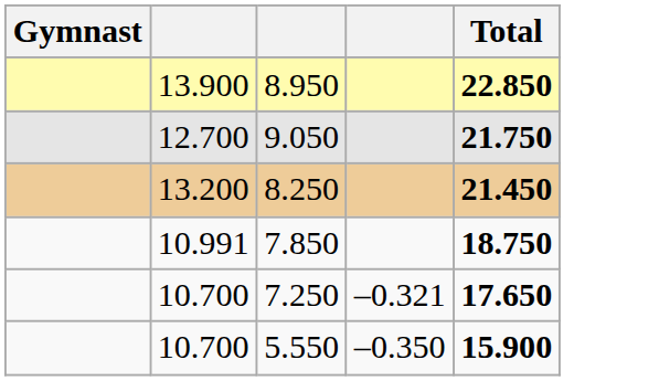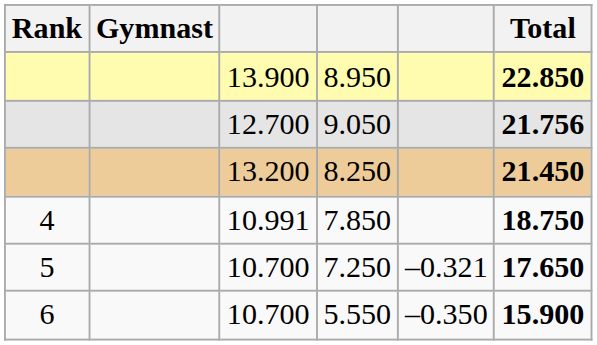+ column: Rank | 4 | 5 | 6
9.050 | Total: 21.750 -> 21.756
